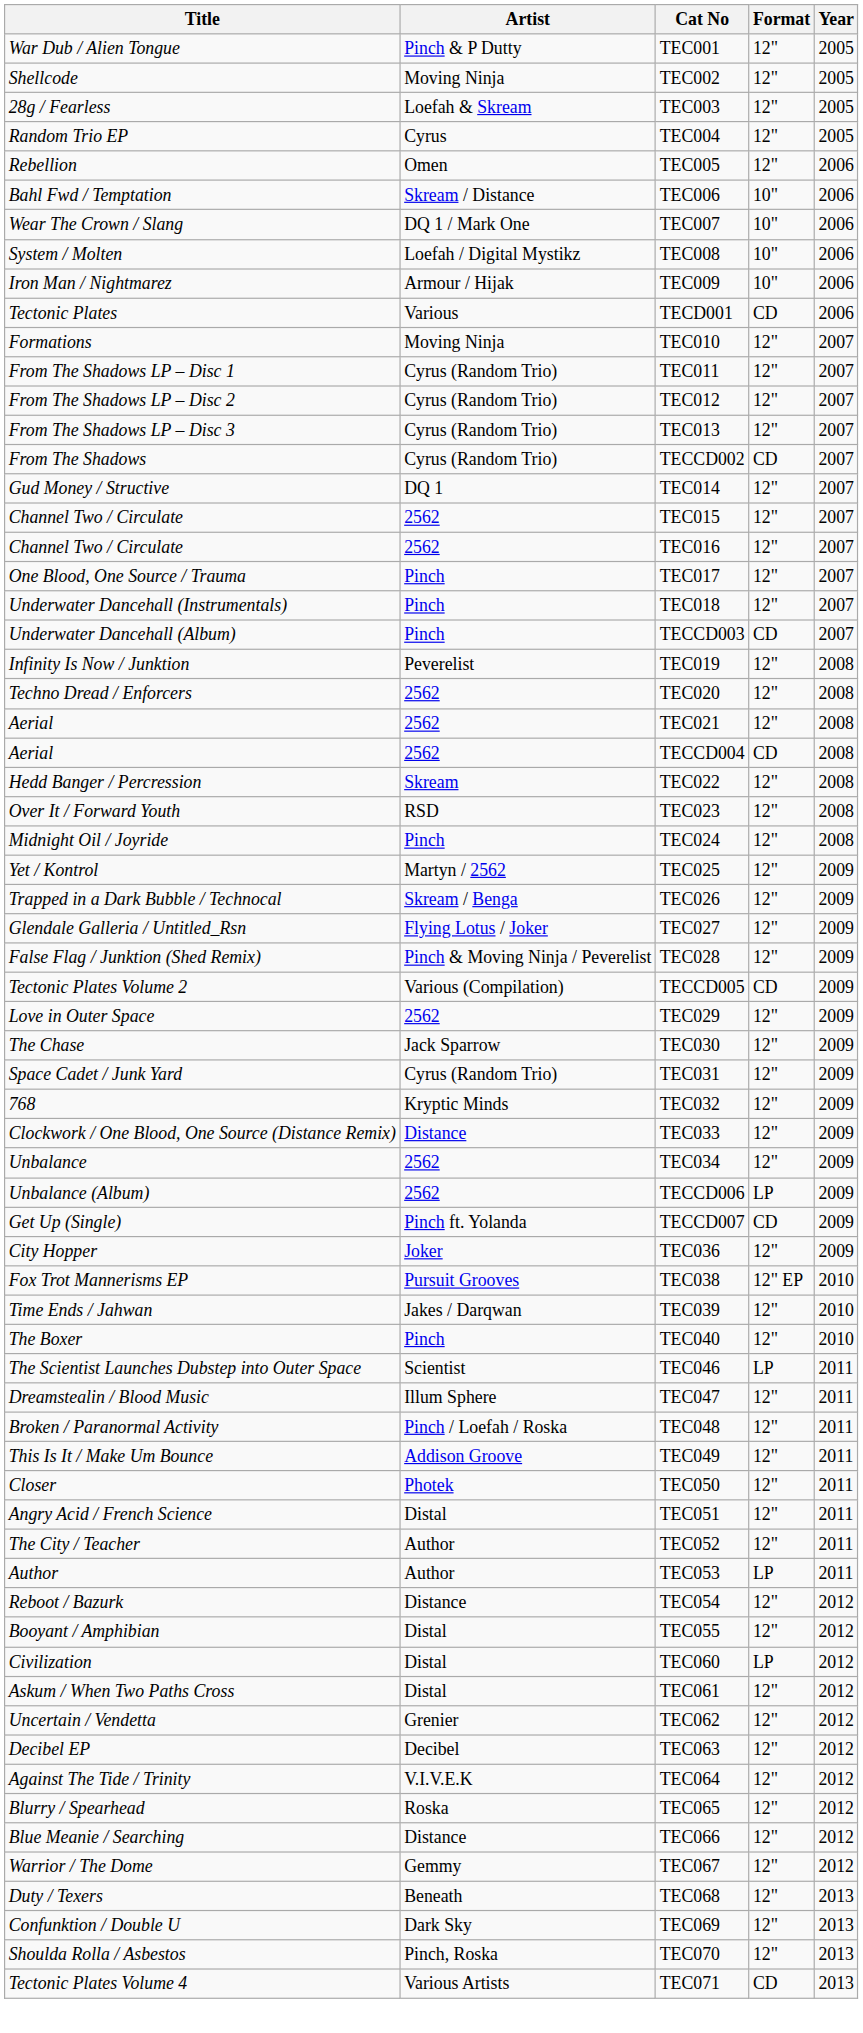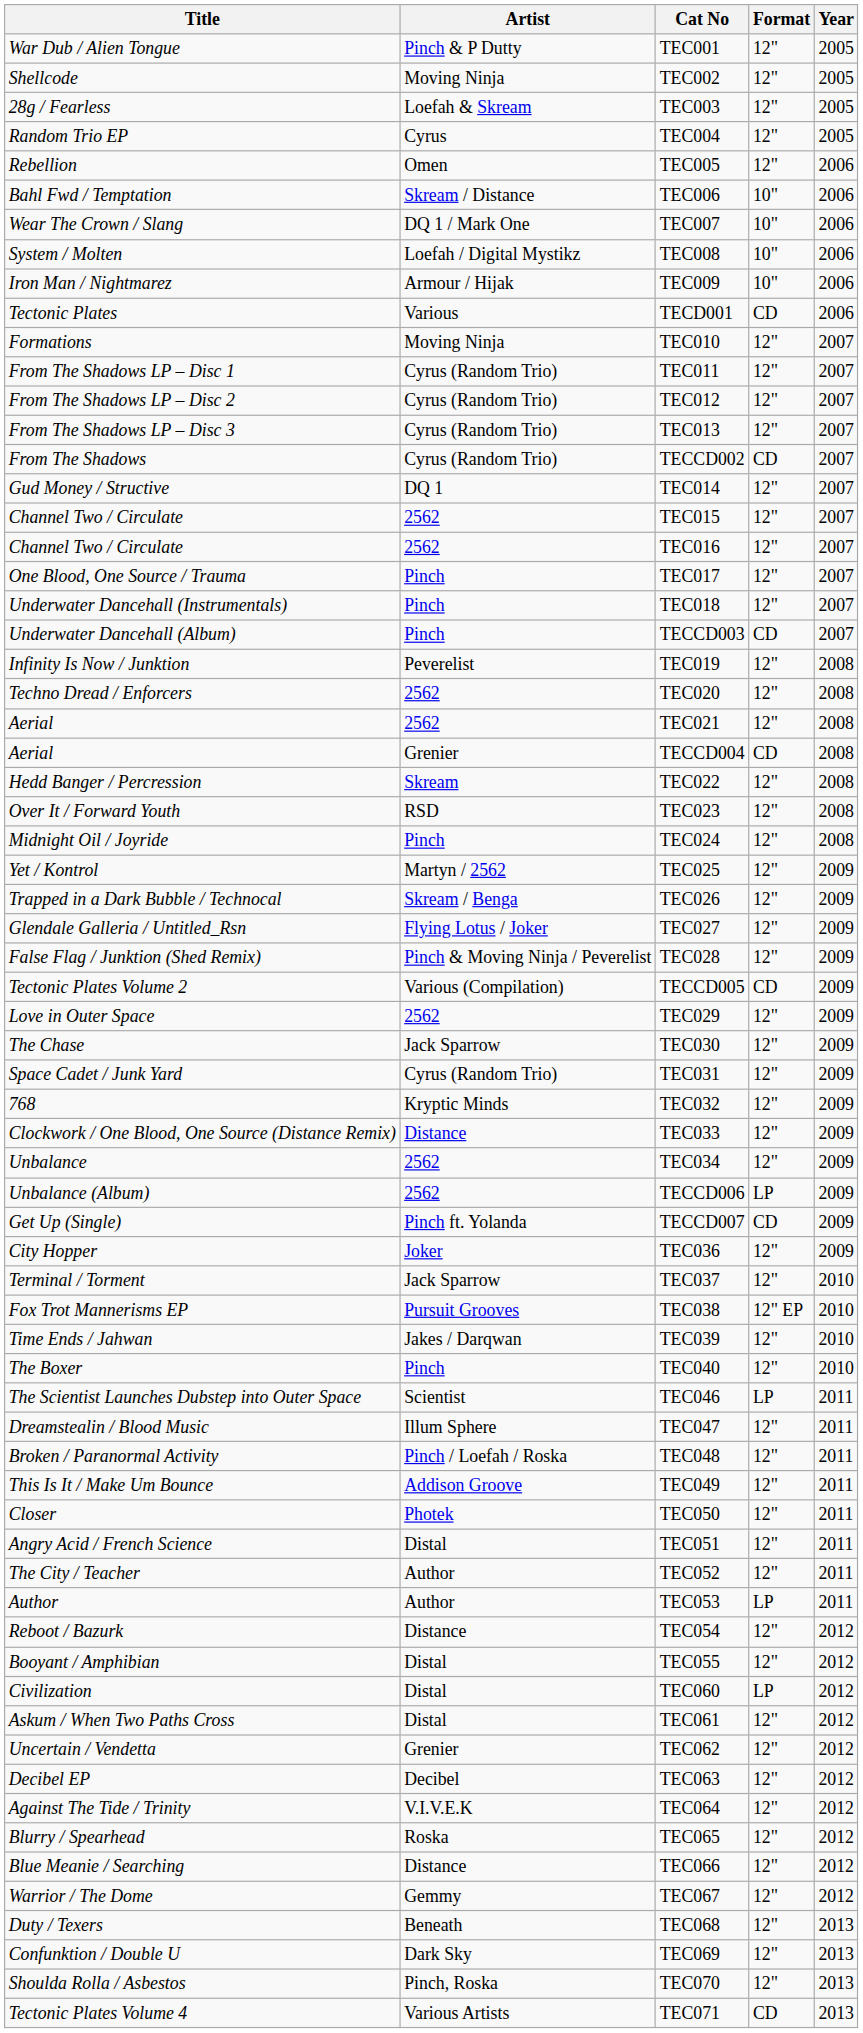TECCD004 | Artist: 2562 -> Grenier
+ row: Terminal / Torment | Jack Sparrow | TEC037 | 12" | 2010
